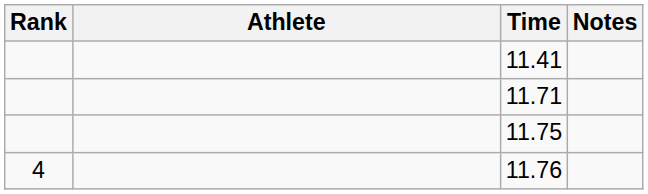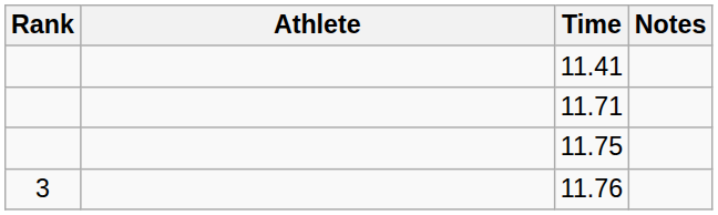11.76 | Rank: 4 -> 3
